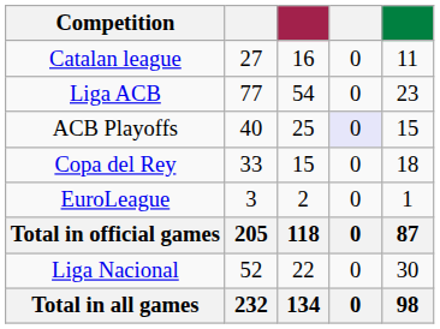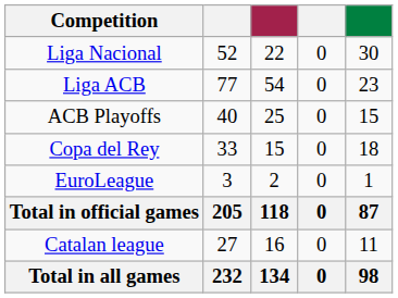rows swapped: Liga Nacional <-> Catalan league
ACB Playoffs | column 4: lavender background -> no background
